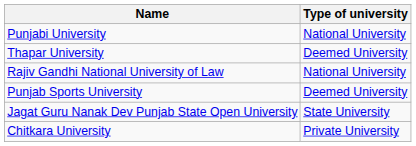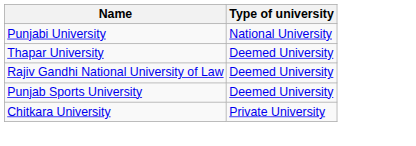Rajiv Gandhi National University of Law | Type of university: National University -> Deemed University
- row: Jagat Guru Nanak Dev Punjab State Open University | State University
